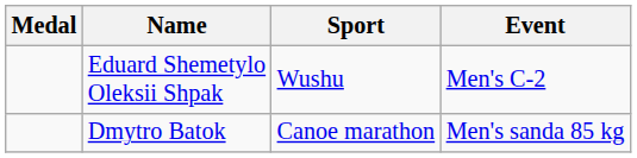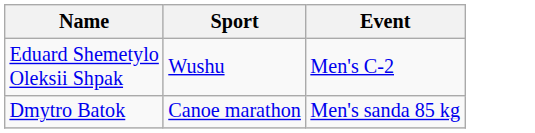- column: Medal
